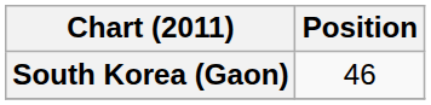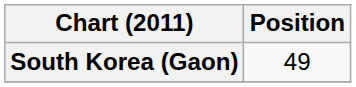South Korea (Gaon) | Position: 46 -> 49
